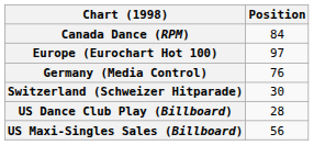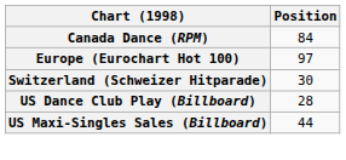- row: Germany (Media Control) | 76
US Maxi-Singles Sales (Billboard) | Position: 56 -> 44
